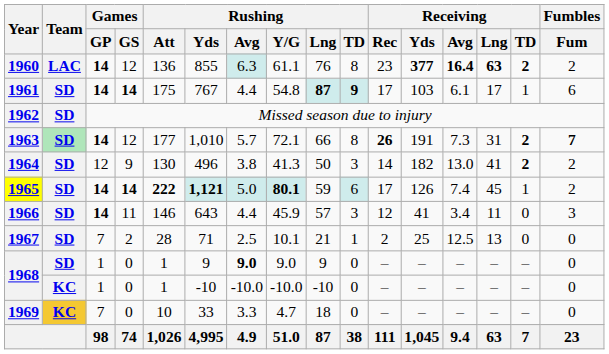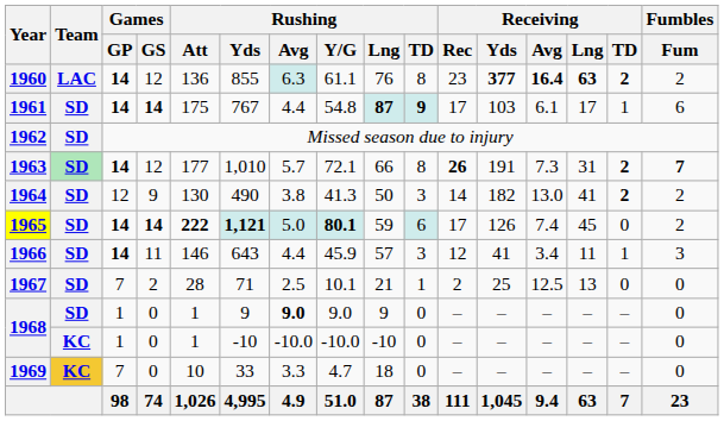1964 | Rushing / Yds: 496 -> 490
1965 | Receiving / TD: 1 -> 0
1966 | Receiving / TD: 0 -> 1
